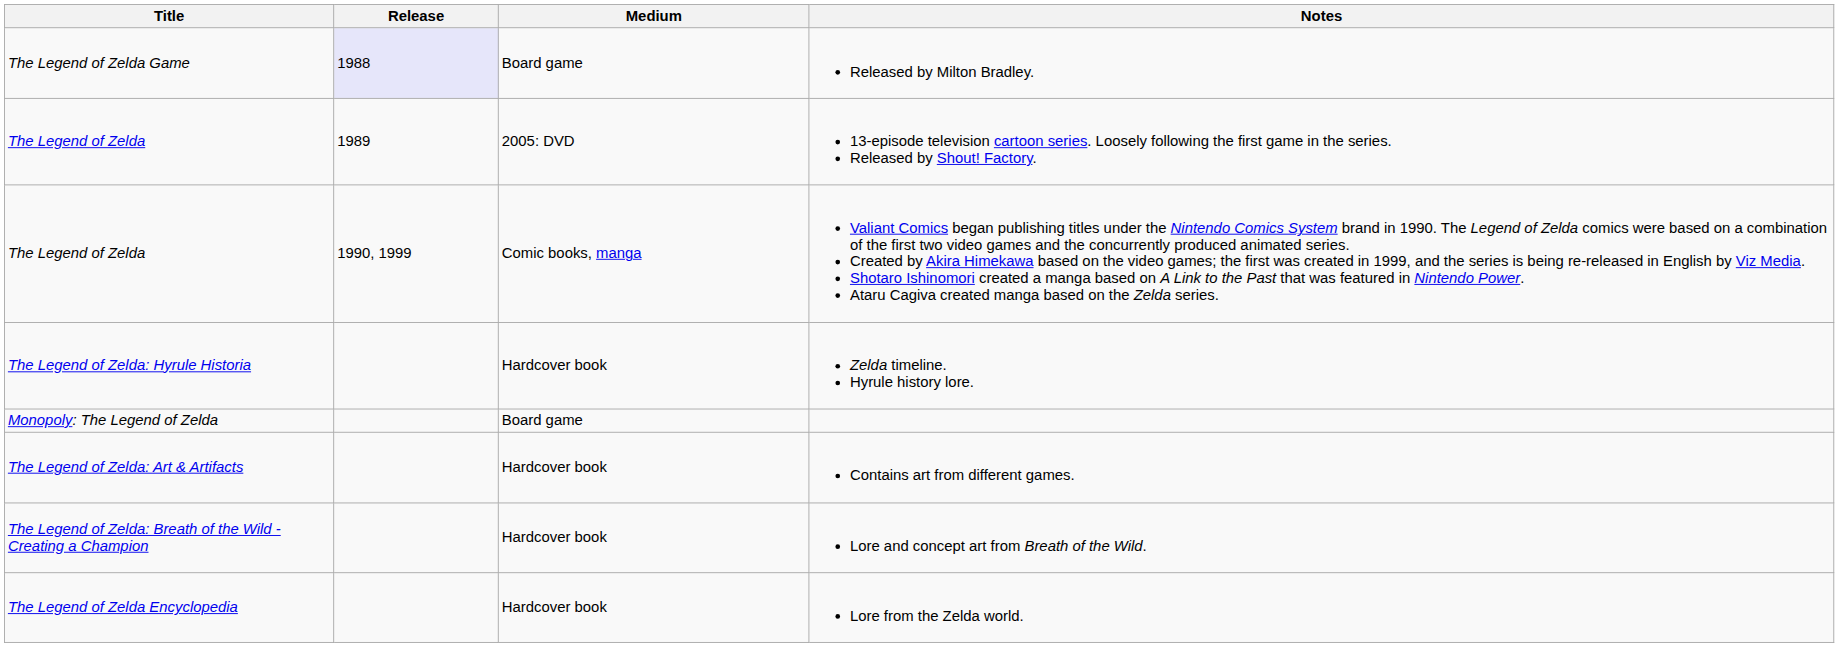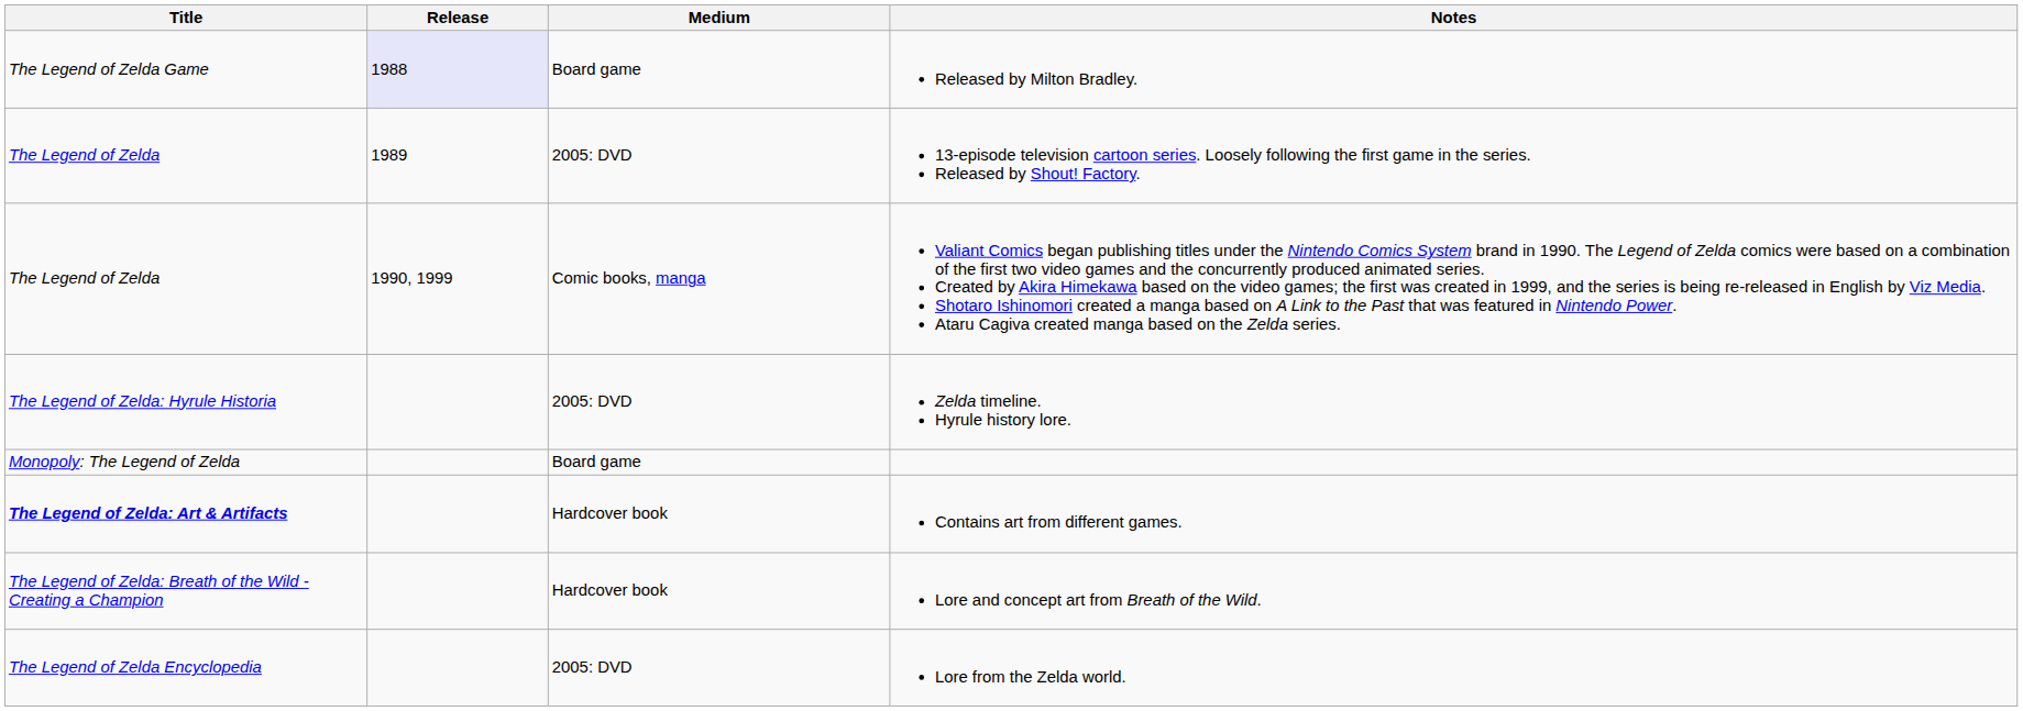Zelda timeline. Hyrule history lore. | Medium: Hardcover book -> 2005: DVD
Contains art from different games. | Title: normal -> bold
Lore from the Zelda world. | Medium: Hardcover book -> 2005: DVD
